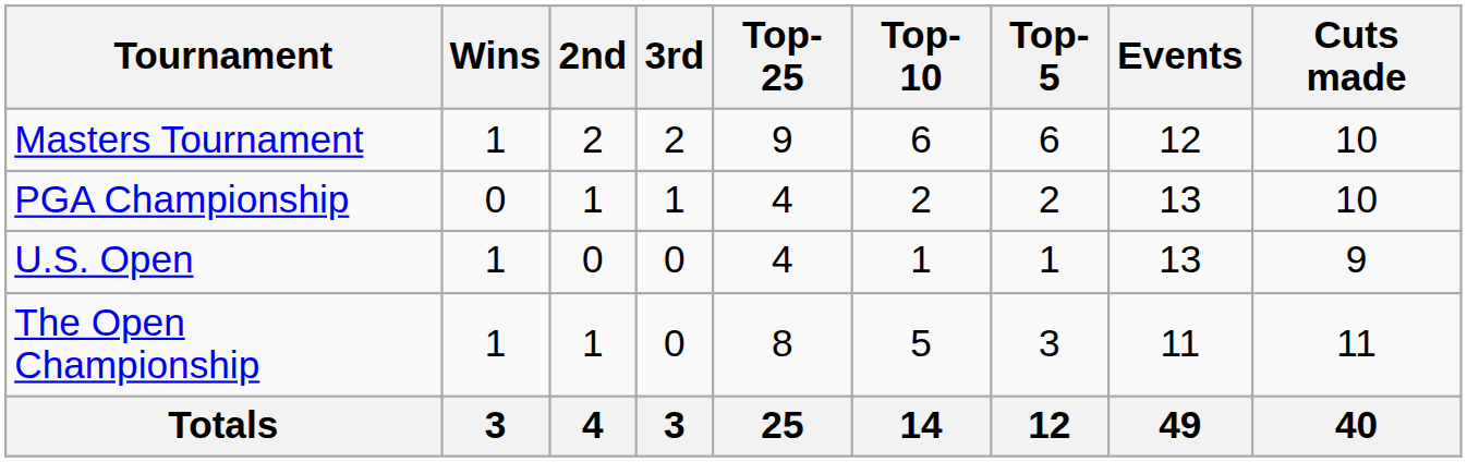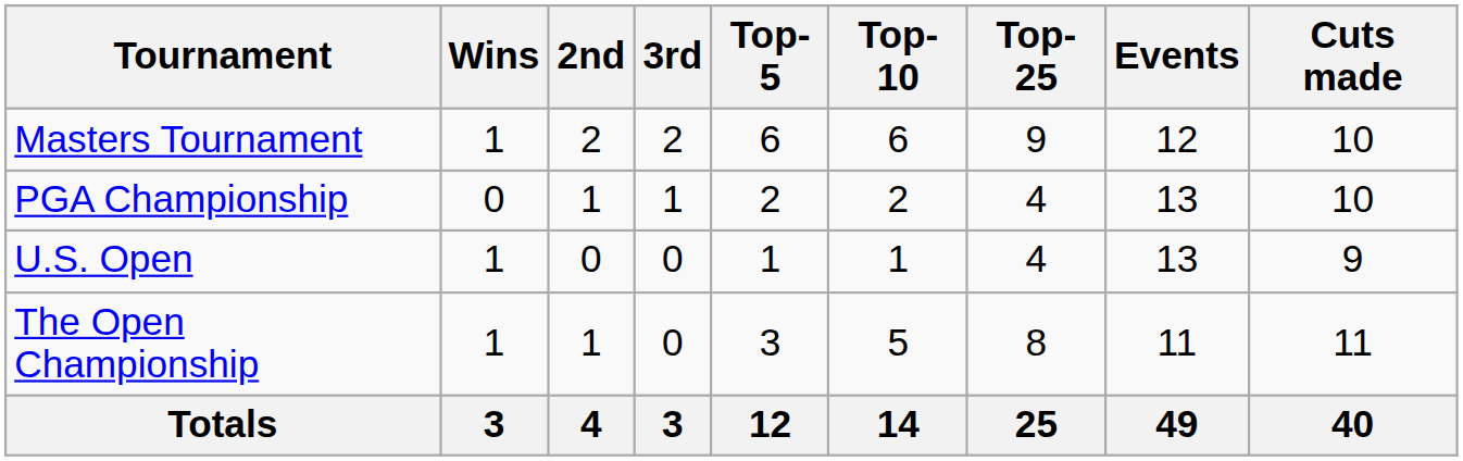columns swapped: Top-5 <-> Top-25
